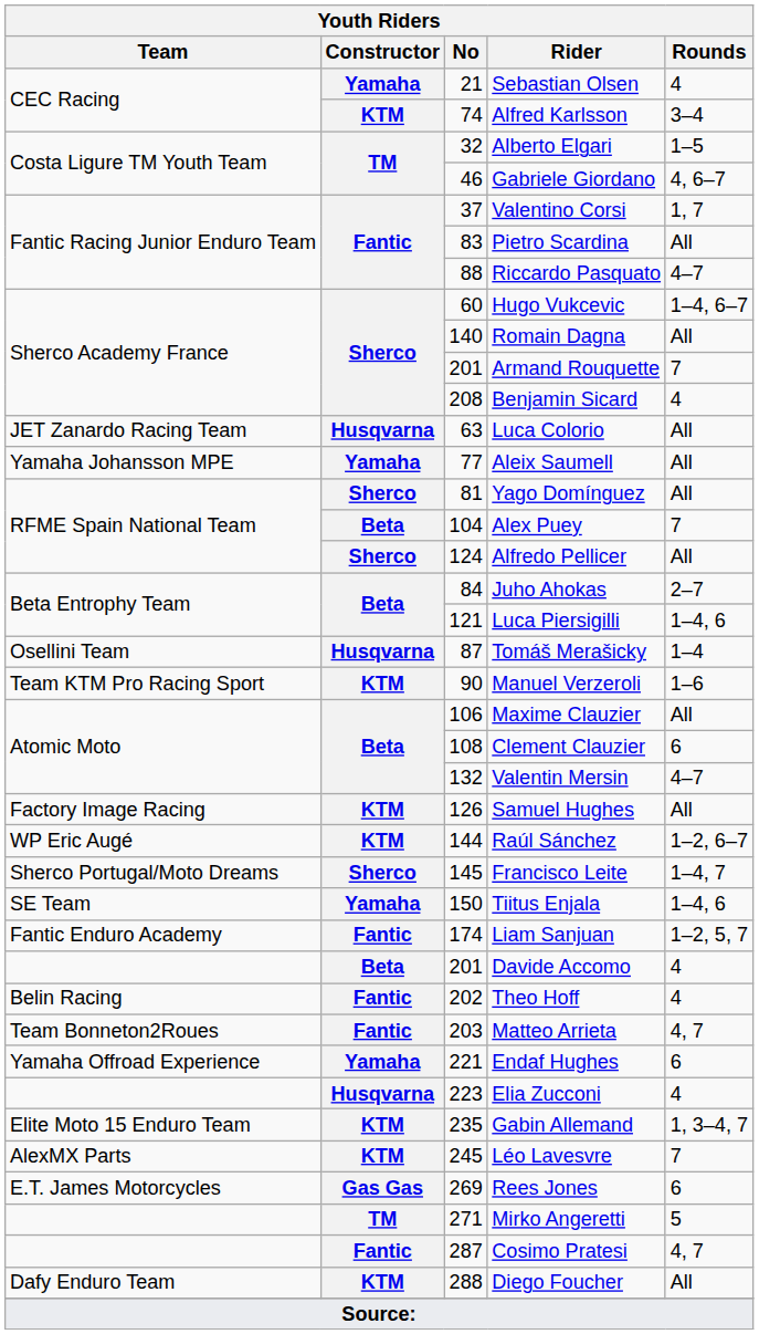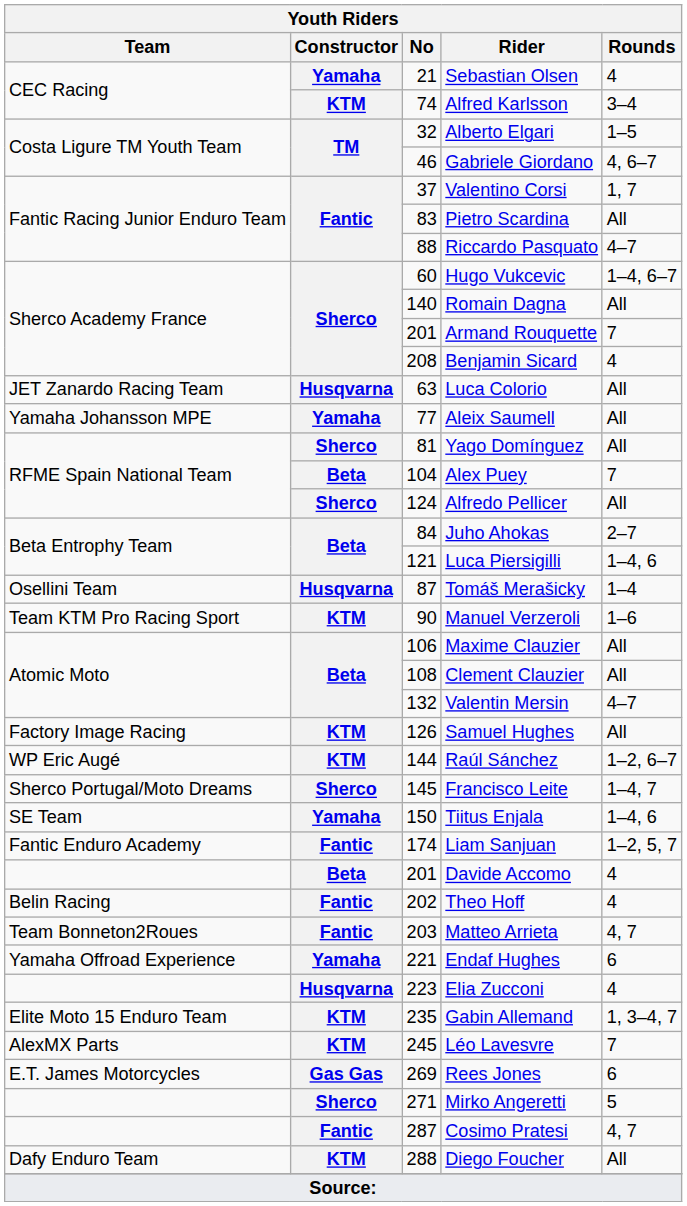Clement Clauzier | Rounds: 6 -> All
Mirko Angeretti | Constructor: TM -> Sherco
